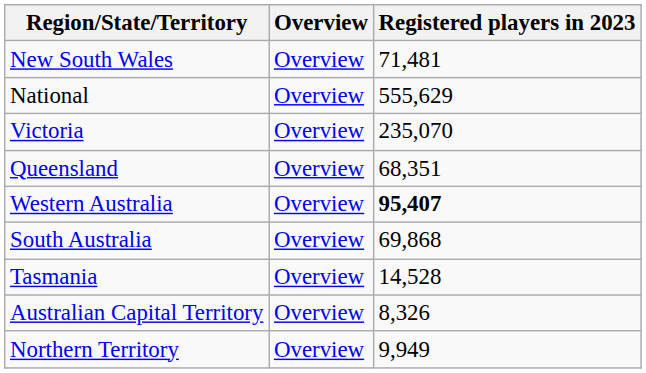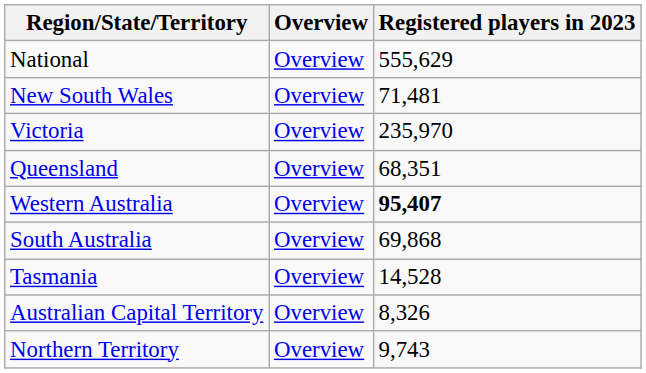rows swapped: National <-> New South Wales
Victoria | Registered players in 2023: 235,070 -> 235,970
Northern Territory | Registered players in 2023: 9,949 -> 9,743
